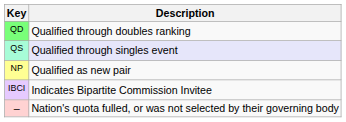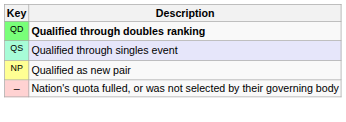QD | Description: normal -> bold
- row: IBCI | Indicates Bipartite Commission Invitee
